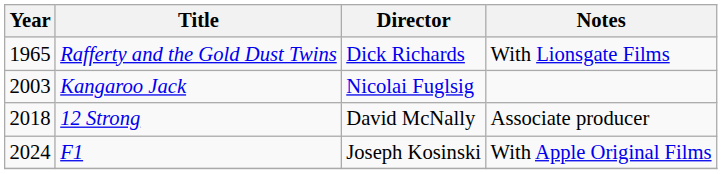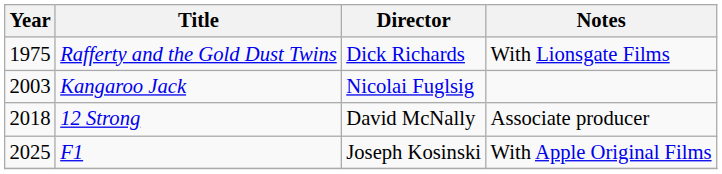Rafferty and the Gold Dust Twins | Year: 1965 -> 1975
F1 | Year: 2024 -> 2025
